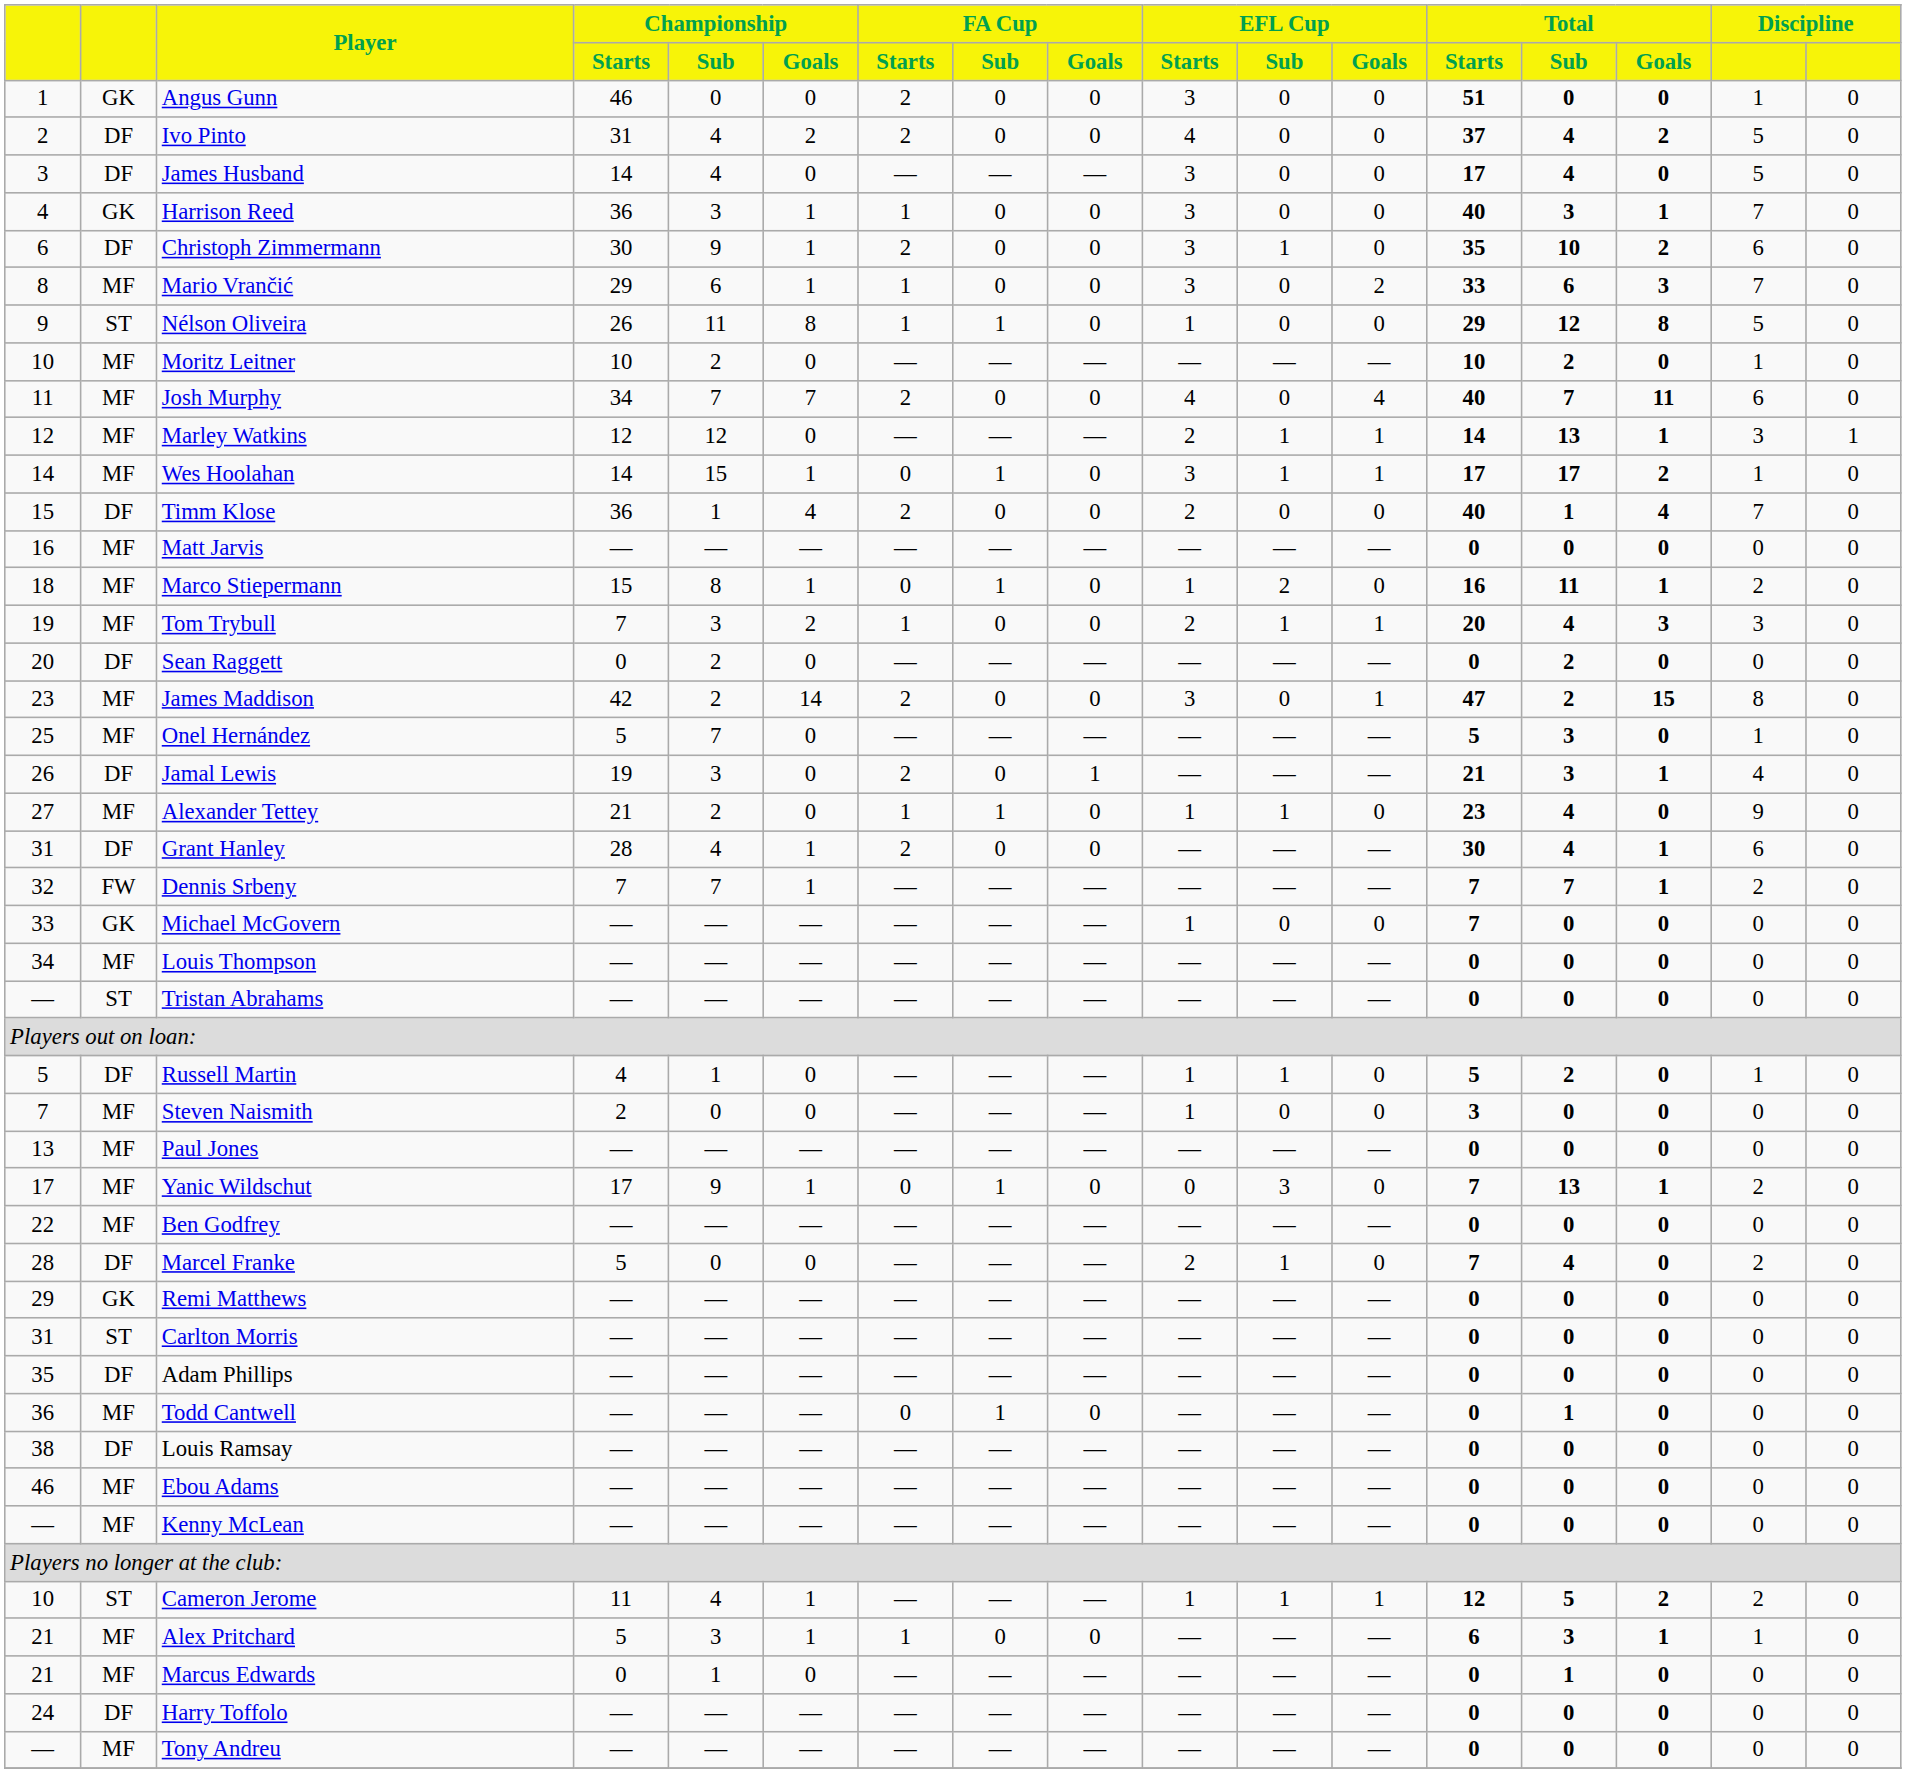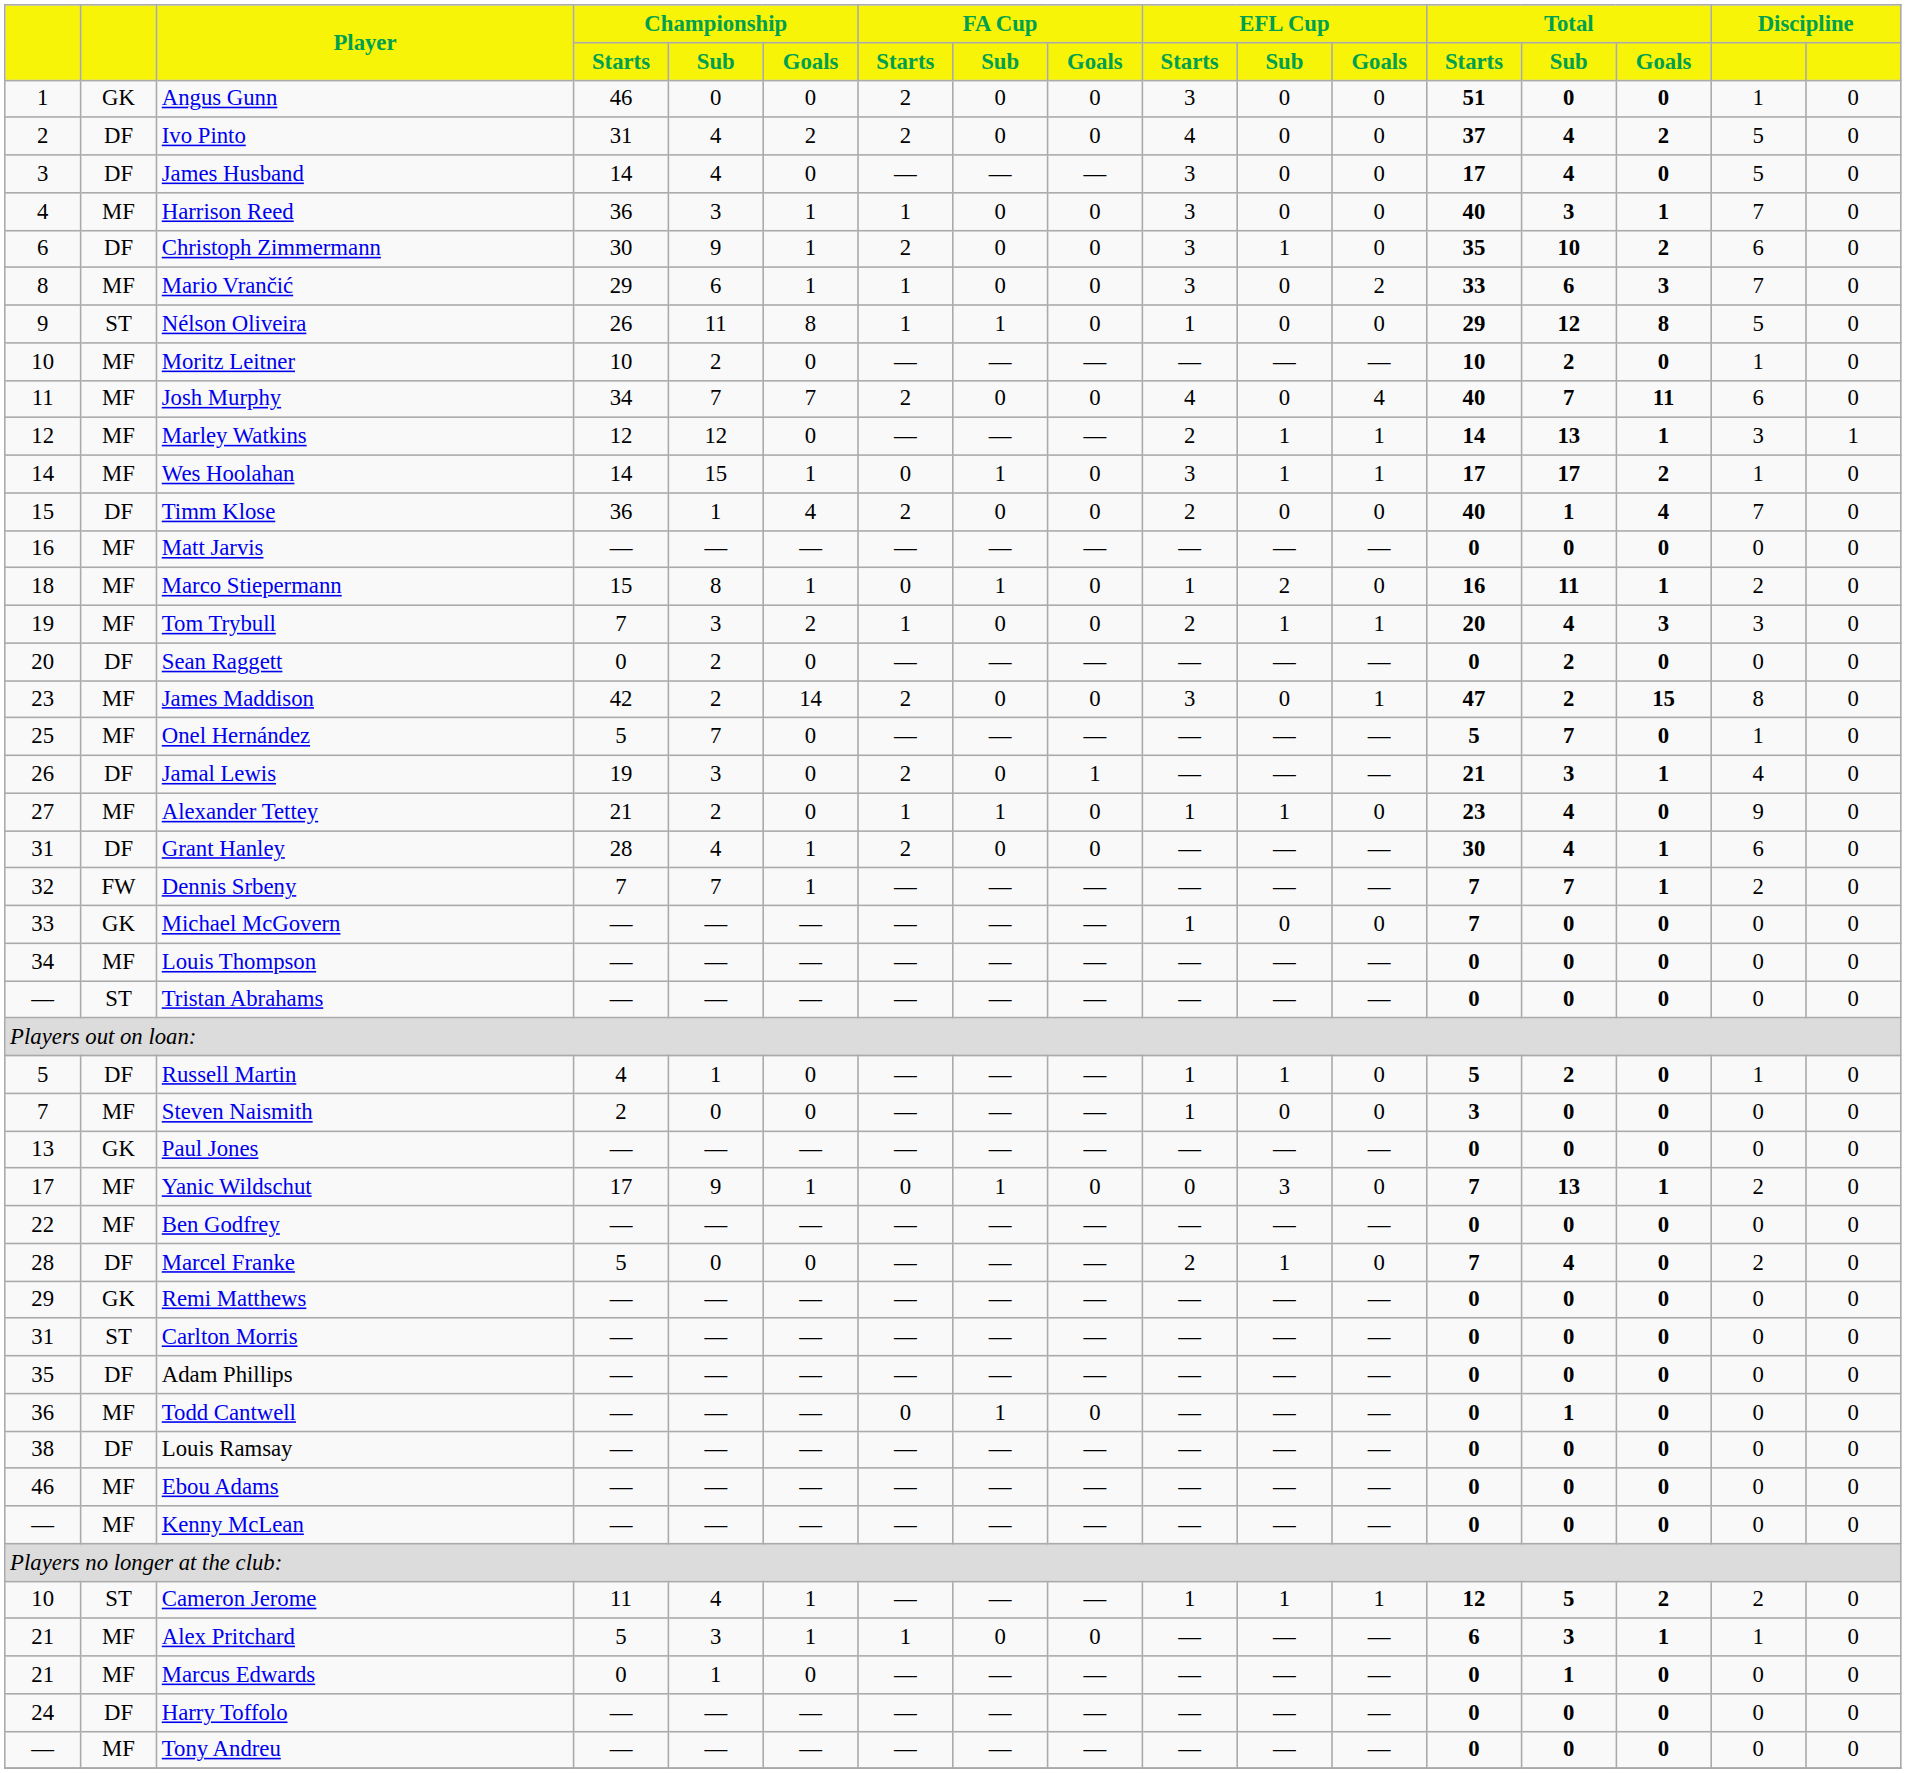Harrison Reed | column 2: GK -> MF
Onel Hernández | Total / Sub: 3 -> 7
Paul Jones | column 2: MF -> GK
